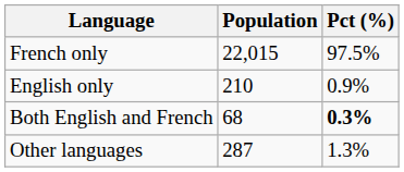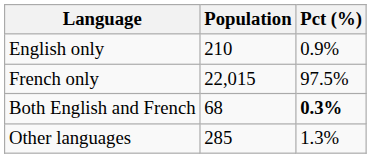rows swapped: French only <-> English only
Other languages | Population: 287 -> 285
